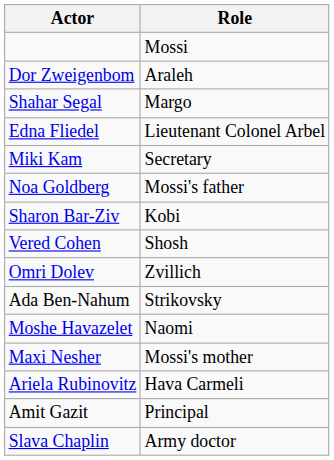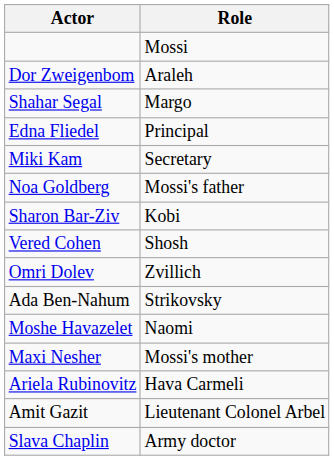Edna Fliedel | Role: Lieutenant Colonel Arbel -> Principal
Amit Gazit | Role: Principal -> Lieutenant Colonel Arbel
